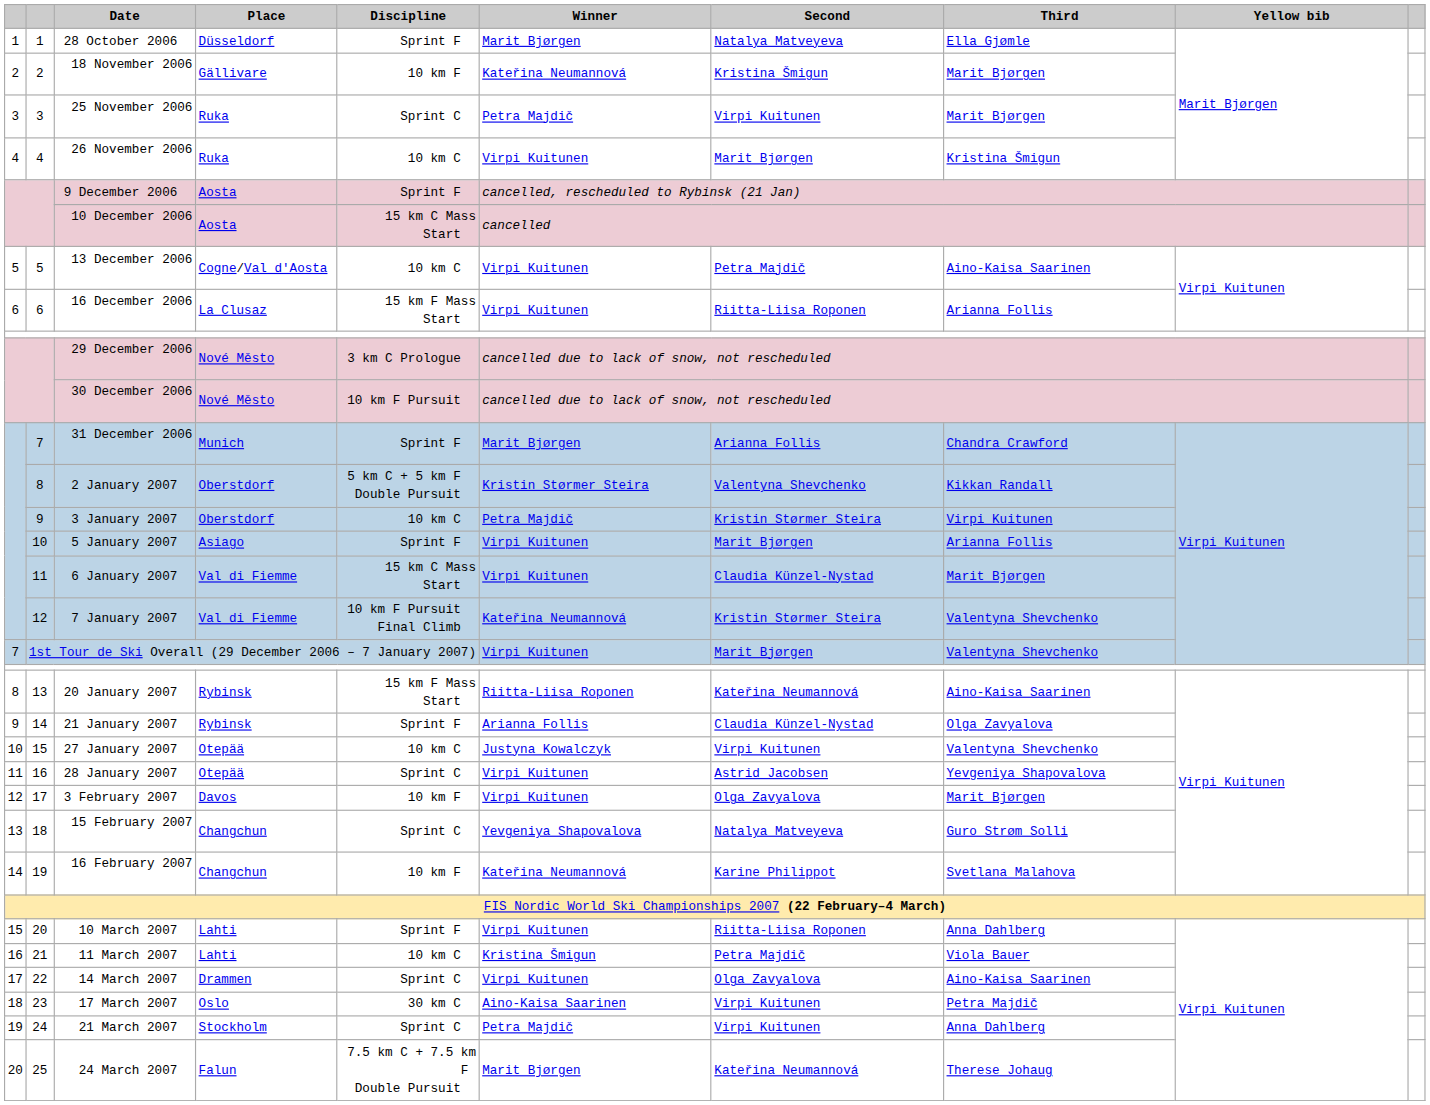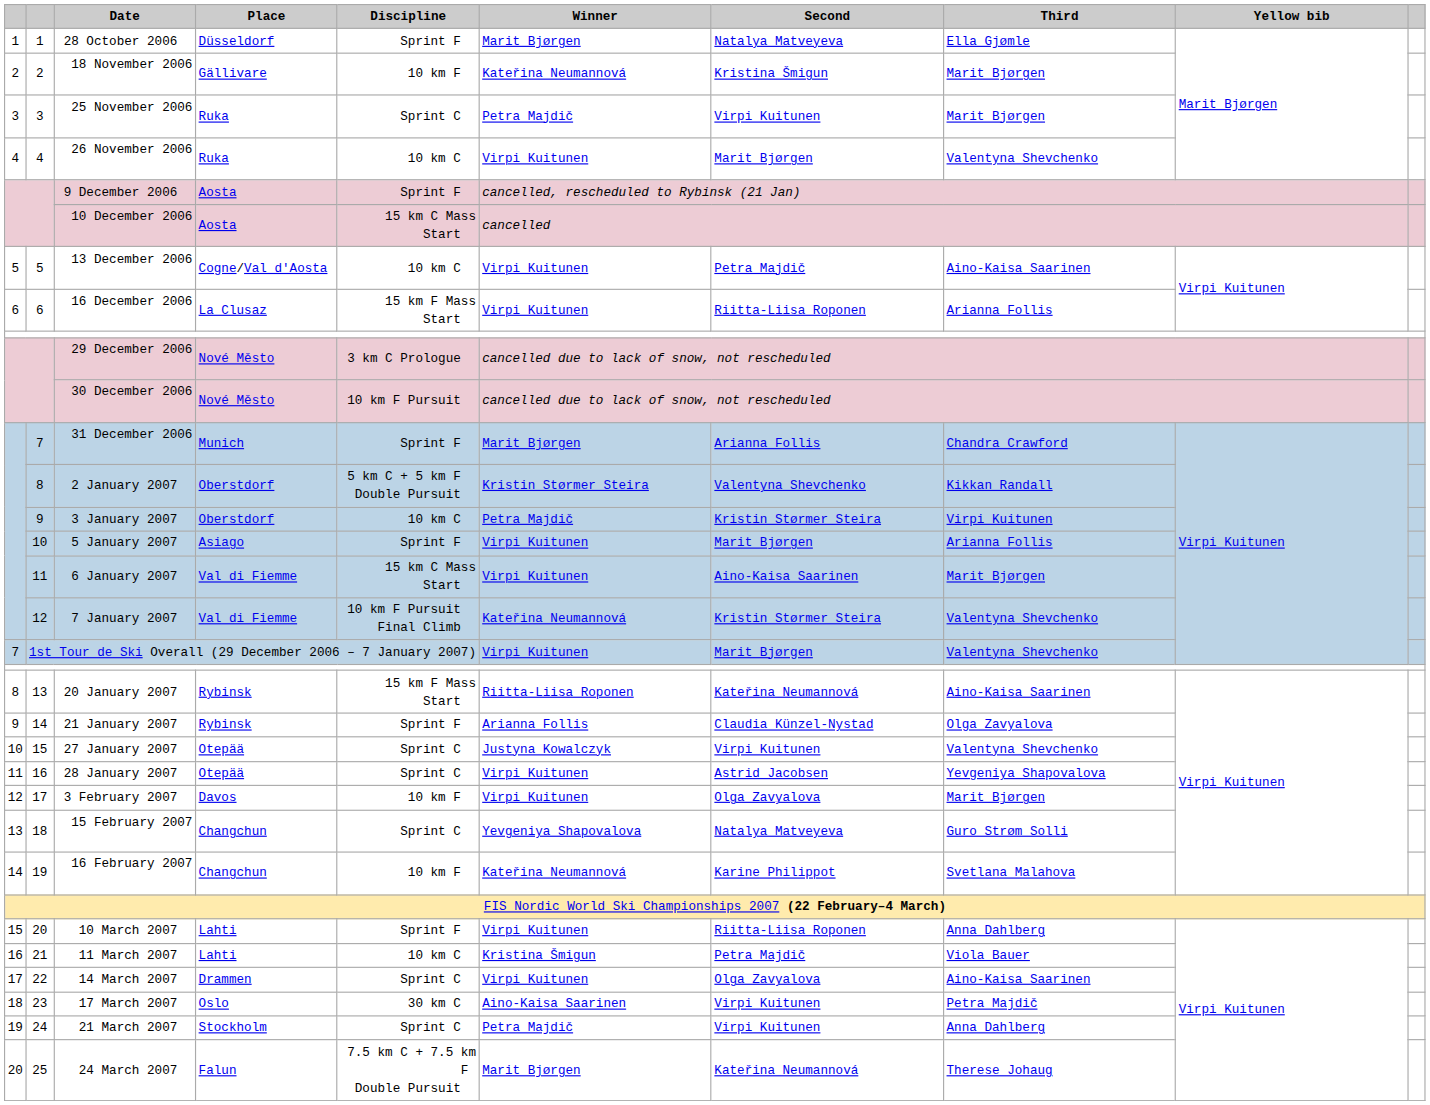26 November 2006 | Third: Kristina Šmigun -> Valentyna Shevchenko
6 January 2007 | Second: Claudia Künzel-Nystad -> Aino-Kaisa Saarinen
27 January 2007 | Discipline: 10 km C -> Sprint C
